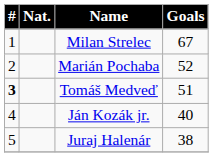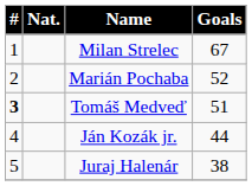Ján Kozák jr. | Goals: 40 -> 44
